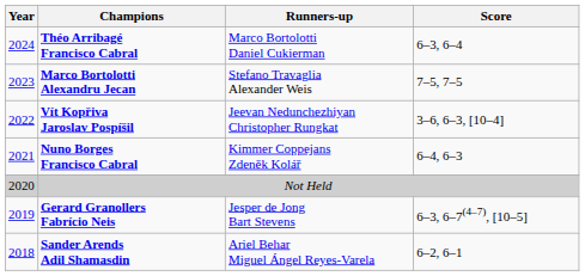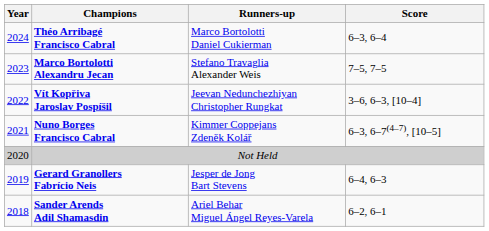Nuno Borges Francisco Cabral | Score: 6–4, 6–3 -> 6–3, 6–7(4–7), [10–5]
Gerard Granollers Fabrício Neis | Score: 6–3, 6–7(4–7), [10–5] -> 6–4, 6–3
